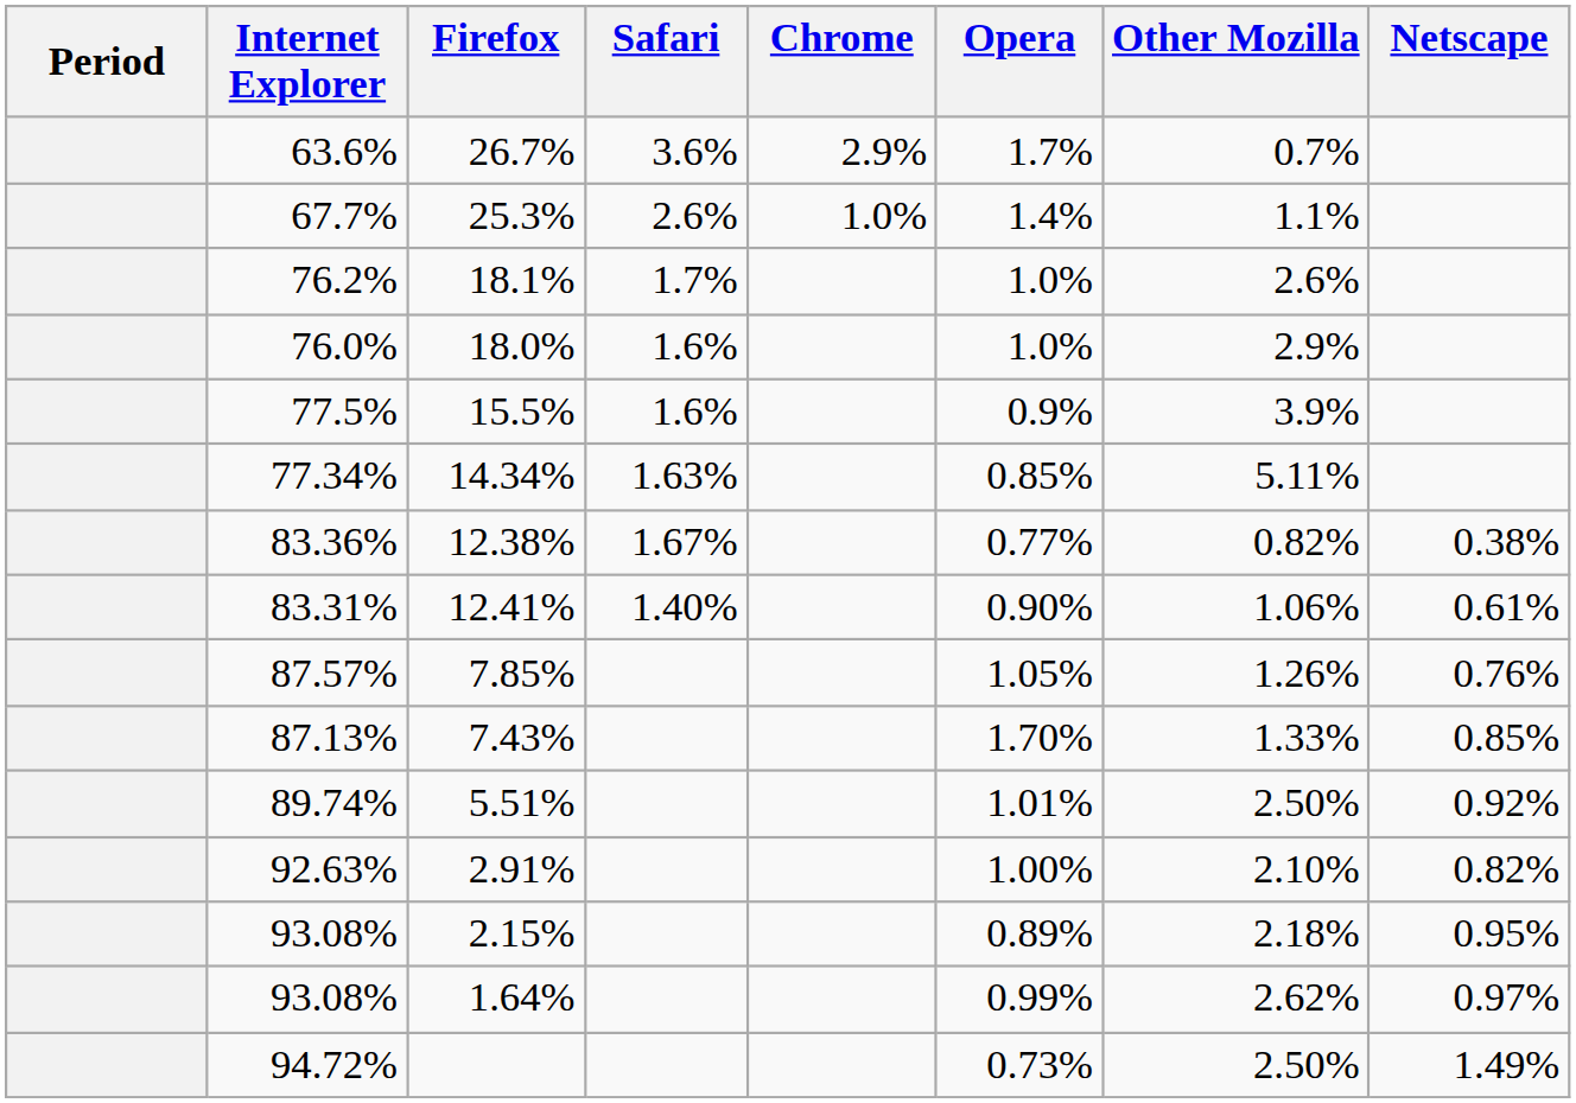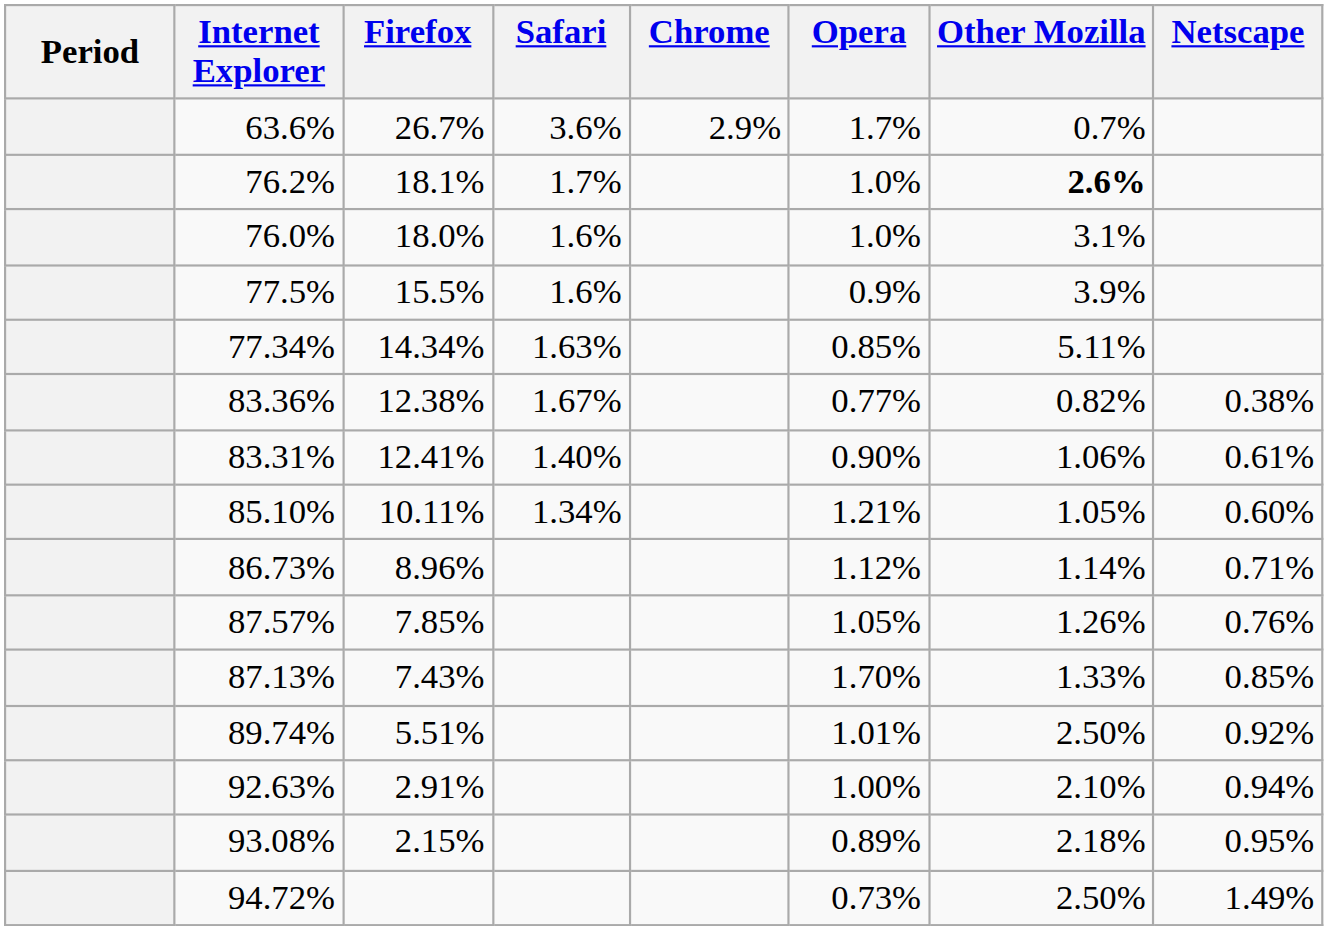- row: 67.7% | 25.3% | 2.6% | 1.0% | 1.4% | 1.1%
18.1% | Other Mozilla: normal -> bold
18.0% | Other Mozilla: 2.9% -> 3.1%
+ row: 85.10% | 10.11% | 1.34% | 1.21% | 1.05% | 0.60%
+ row: 86.73% | 8.96% | 1.12% | 1.14% | 0.71%
2.91% | Netscape: 0.82% -> 0.94%
- row: 93.08% | 1.64% | 0.99% | 2.62% | 0.97%
